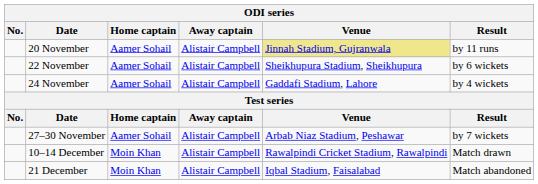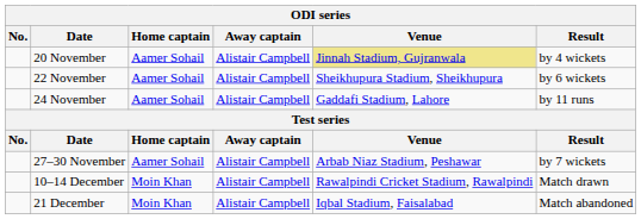20 November | Result: by 11 runs -> by 4 wickets
24 November | Result: by 4 wickets -> by 11 runs
